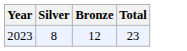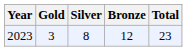+ column: Gold | 3
